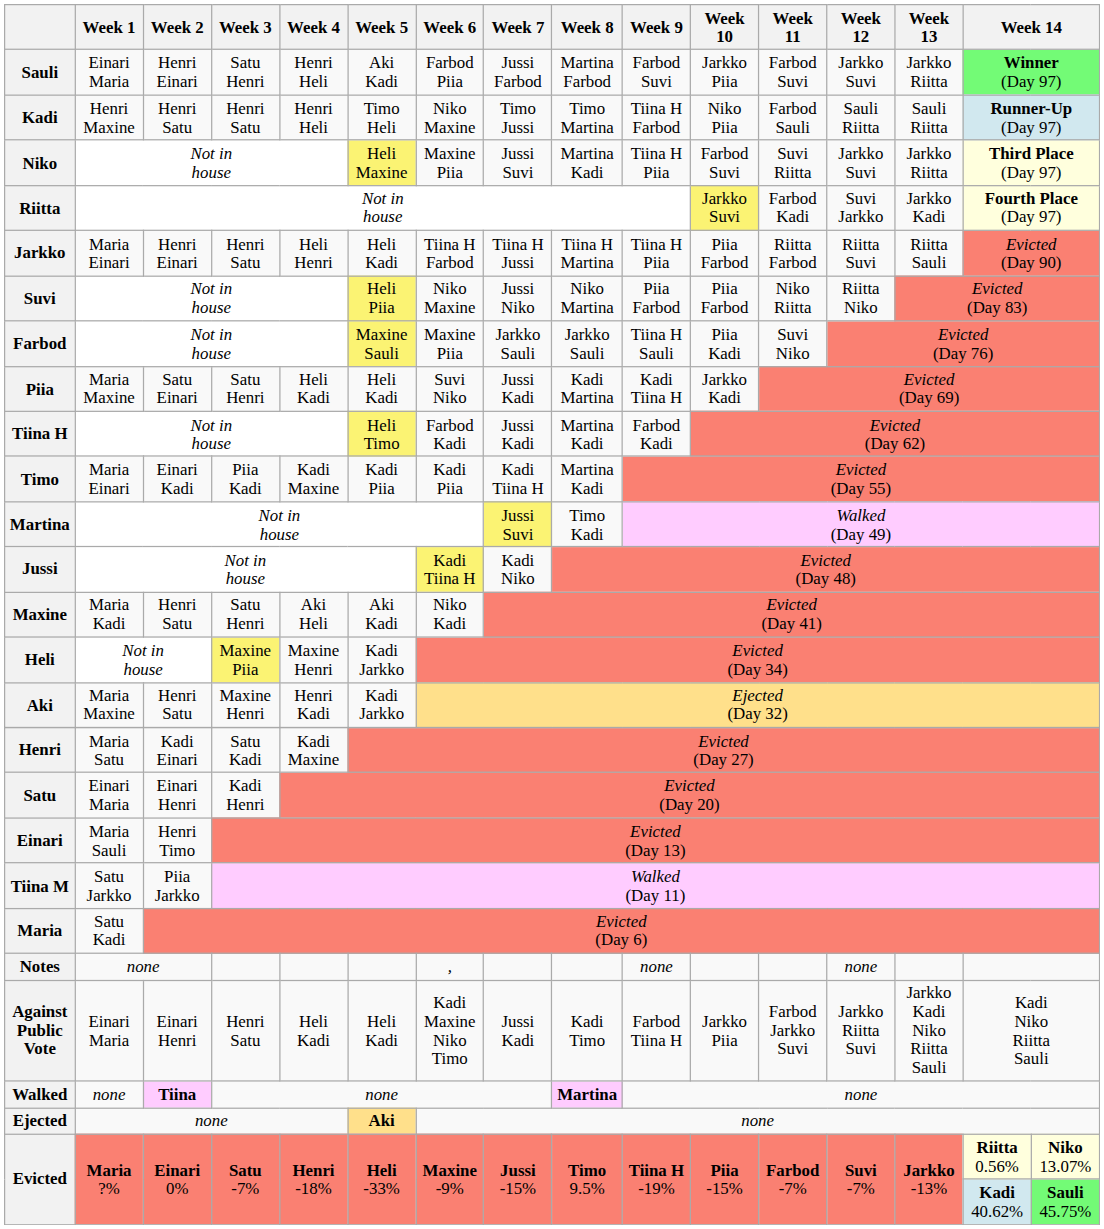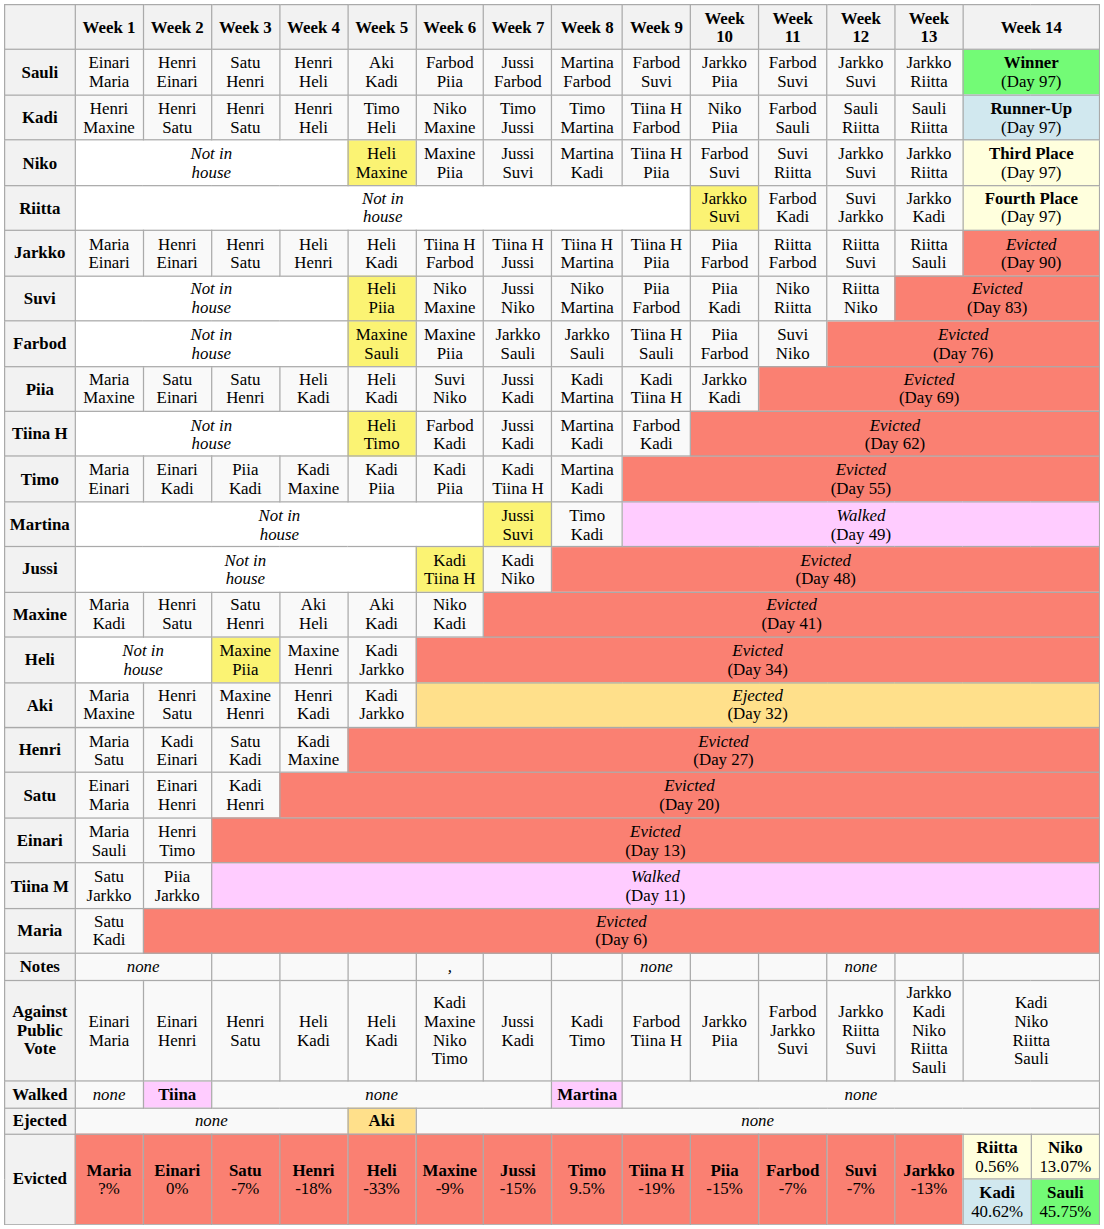Suvi | Week 10: Piia Farbod -> Piia Kadi
Farbod | Week 10: Piia Kadi -> Piia Farbod
